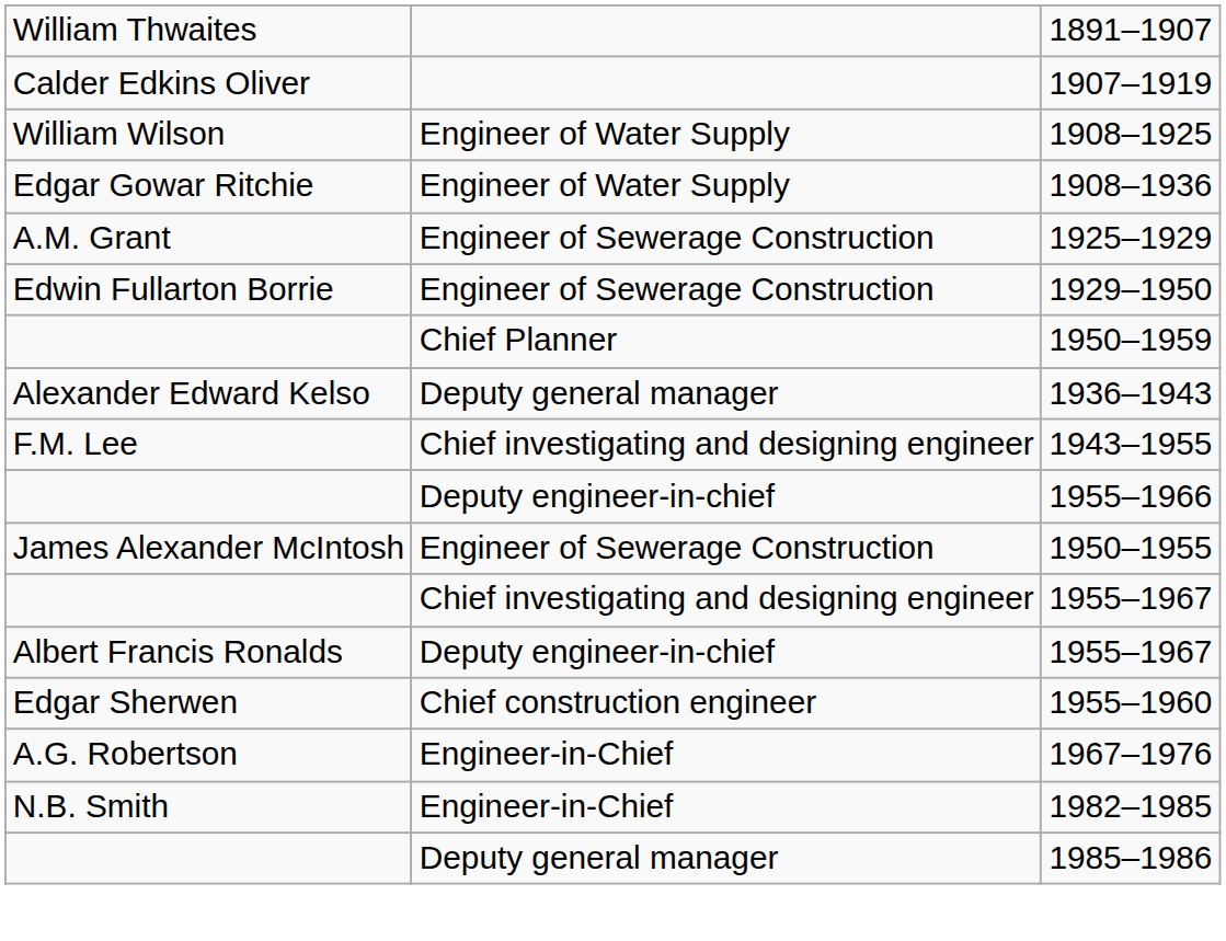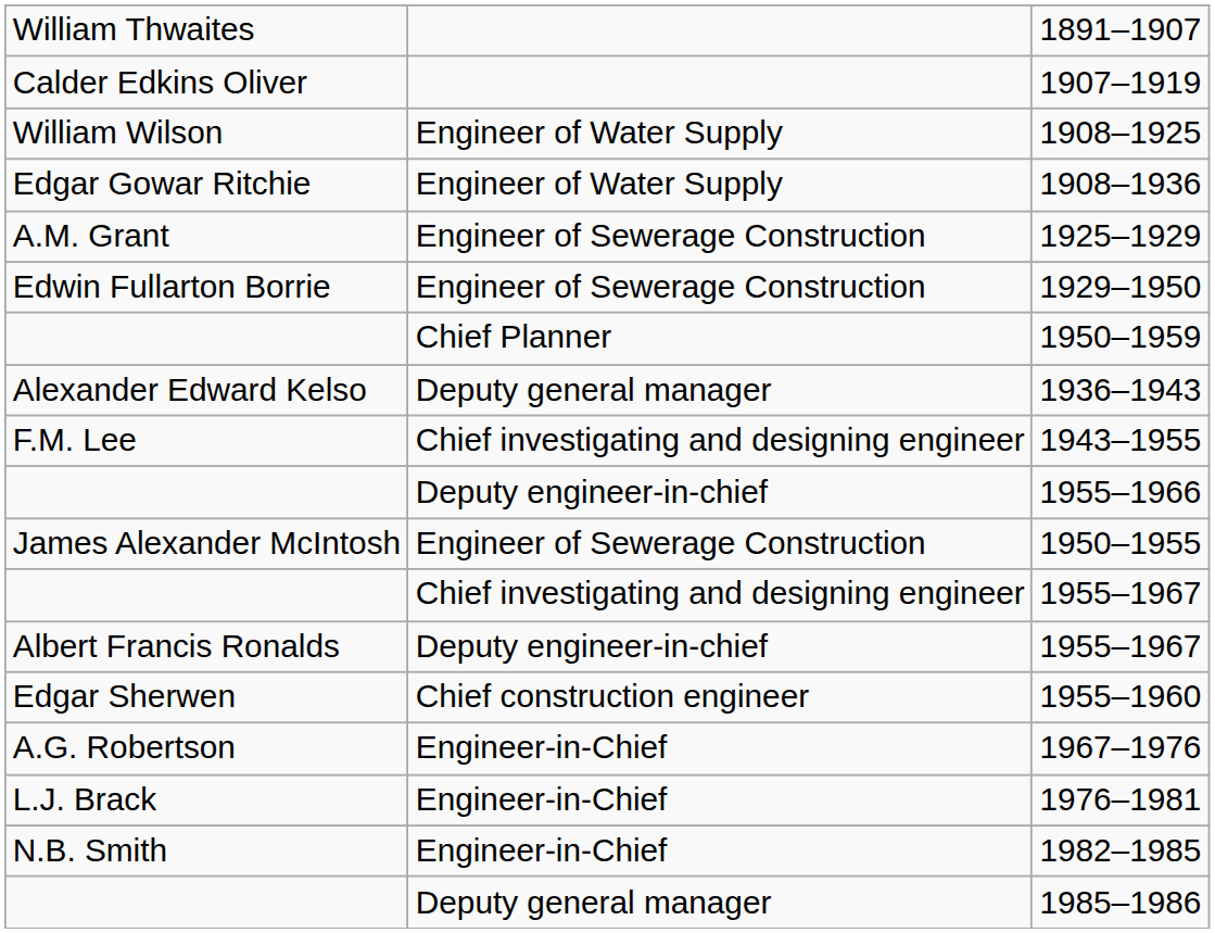+ row: L.J. Brack | Engineer-in-Chief | 1976–1981
